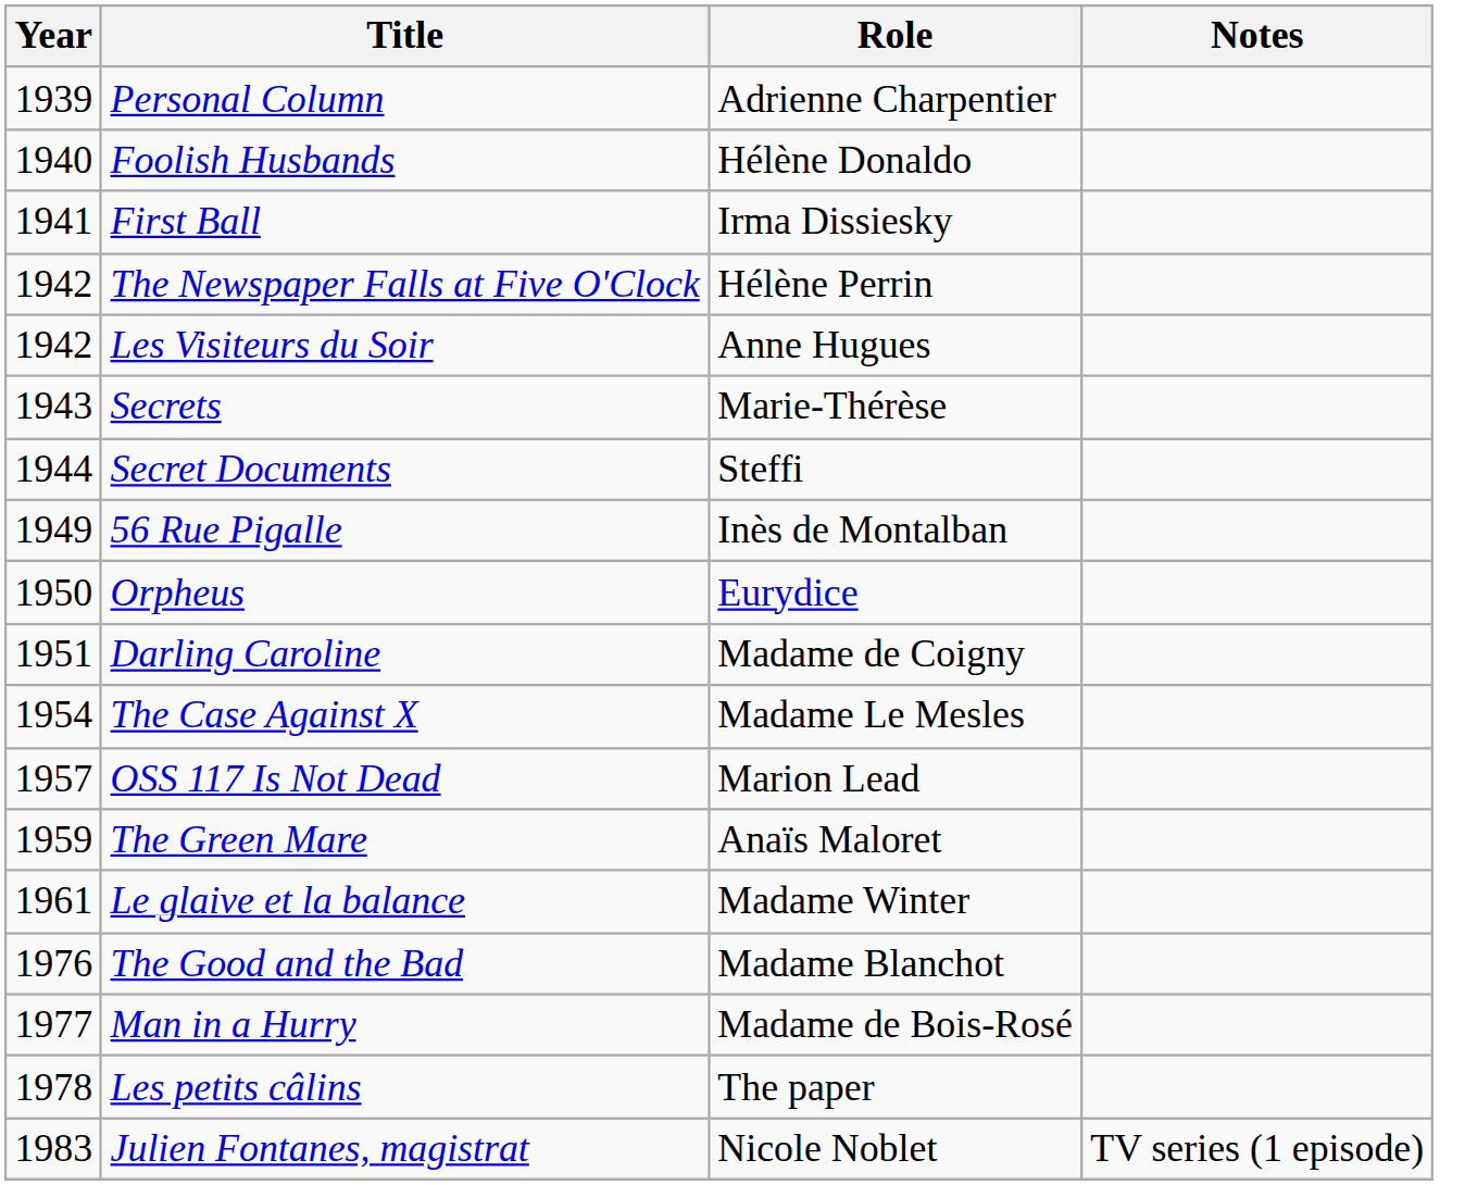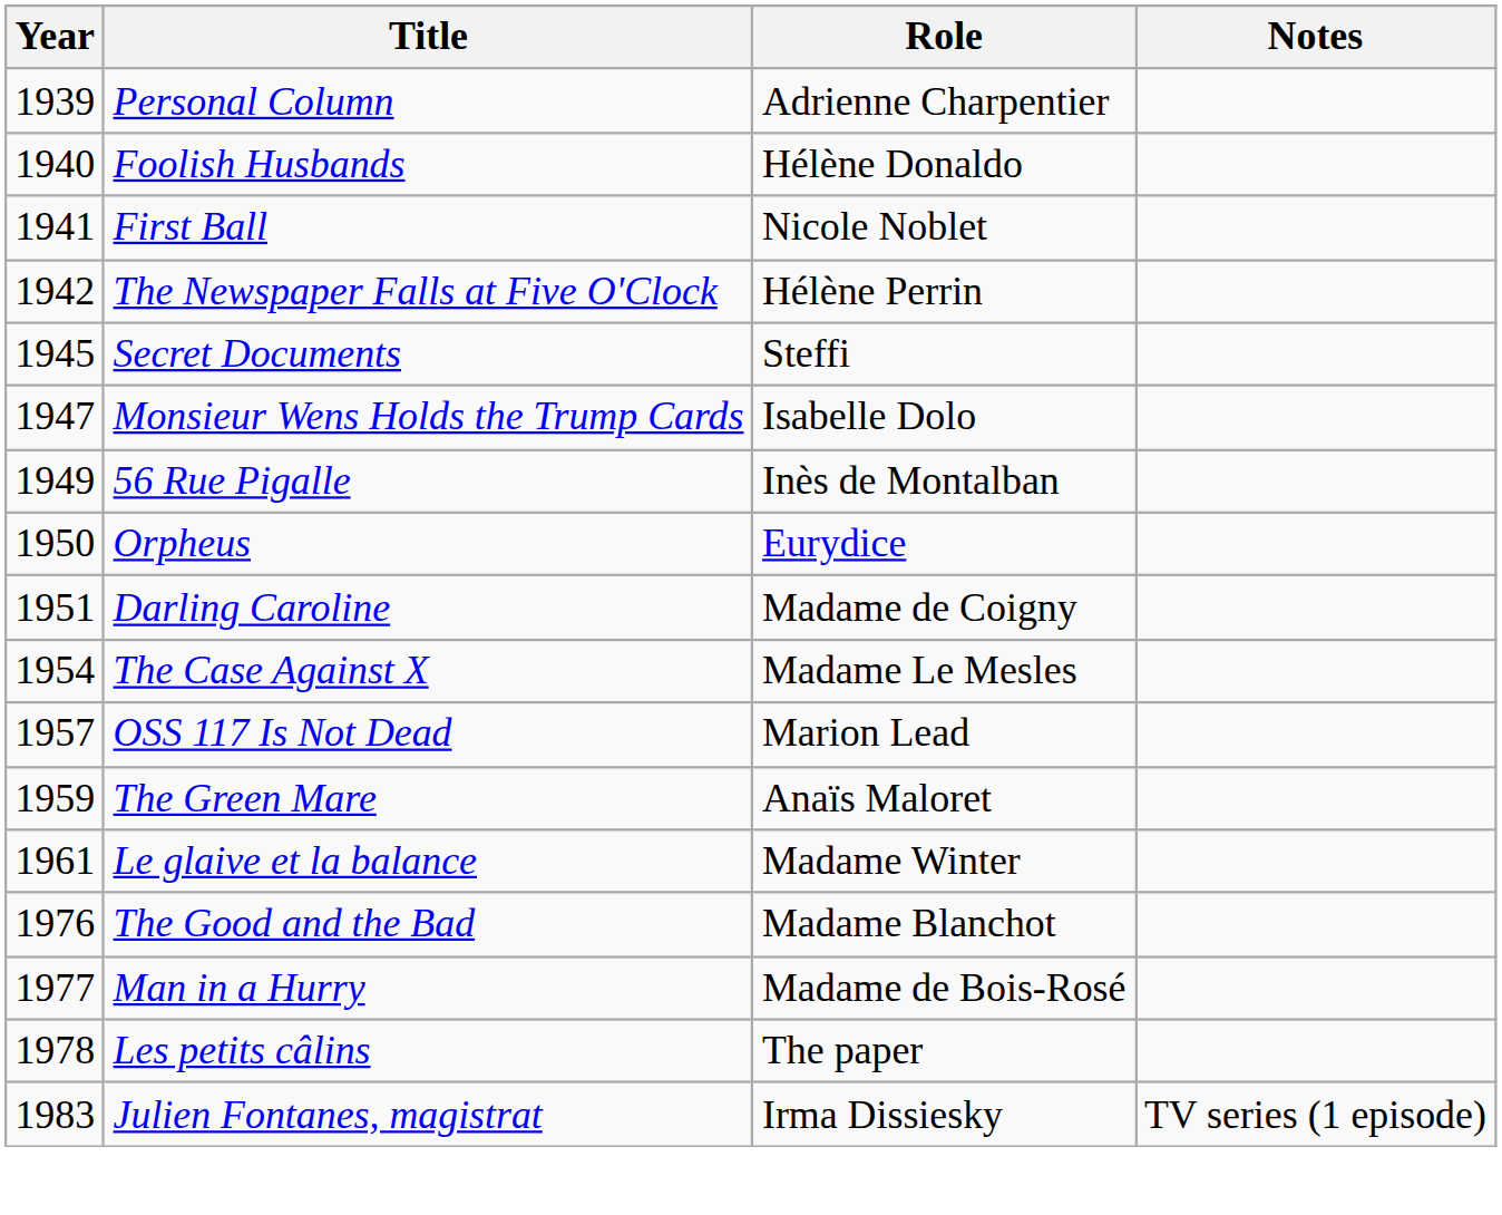First Ball | Role: Irma Dissiesky -> Nicole Noblet
- row: 1942 | Les Visiteurs du Soir | Anne Hugues
- row: 1943 | Secrets | Marie-Thérèse
Secret Documents | Year: 1944 -> 1945
+ row: 1947 | Monsieur Wens Holds the Trump Cards | Isabelle Dolo
Julien Fontanes, magistrat | Role: Nicole Noblet -> Irma Dissiesky
